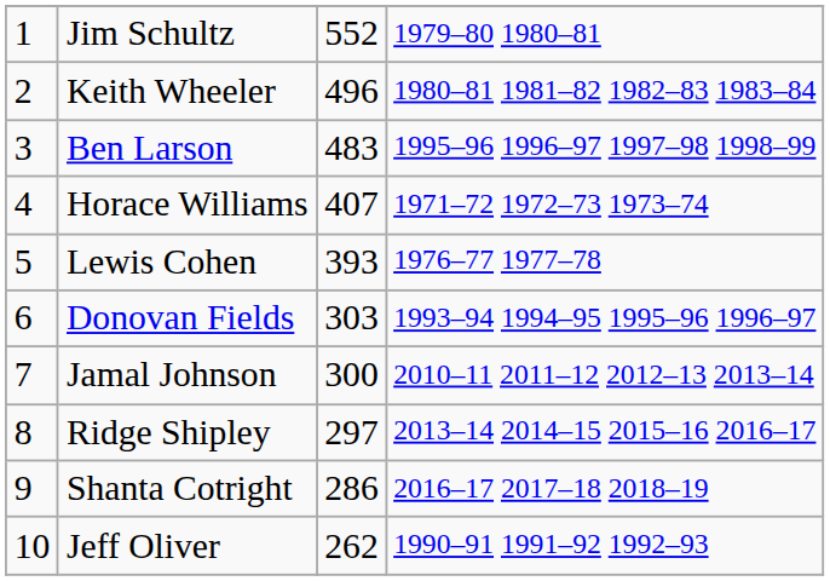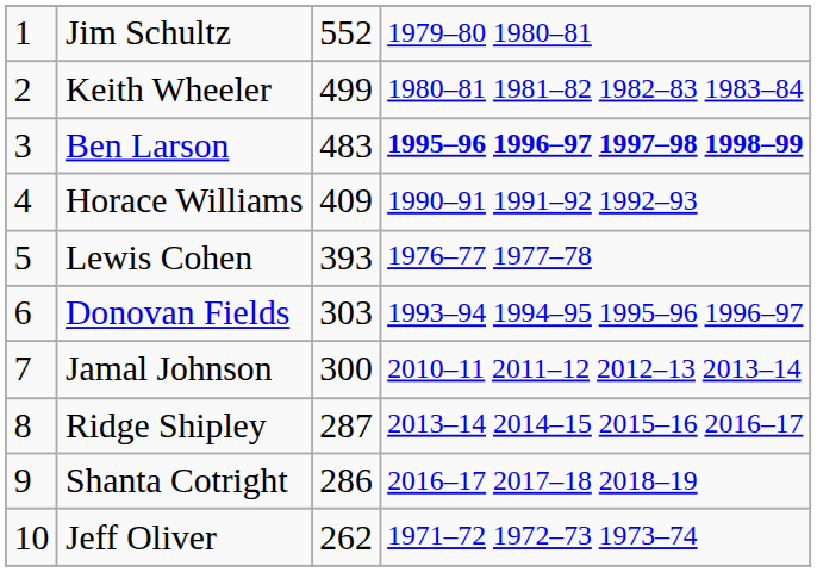Keith Wheeler | column 3: 496 -> 499
Ben Larson | column 4: normal -> bold
Horace Williams | column 3: 407 -> 409
Horace Williams | column 4: 1971–72 1972–73 1973–74 -> 1990–91 1991–92 1992–93
Ridge Shipley | column 3: 297 -> 287
Jeff Oliver | column 4: 1990–91 1991–92 1992–93 -> 1971–72 1972–73 1973–74
